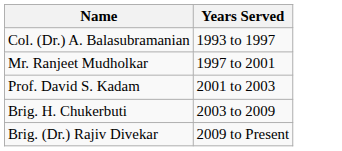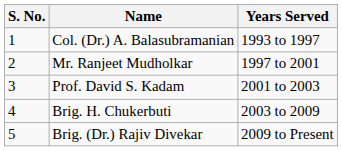+ column: S. No. | 1 | 2 | 3 | 4 | 5
